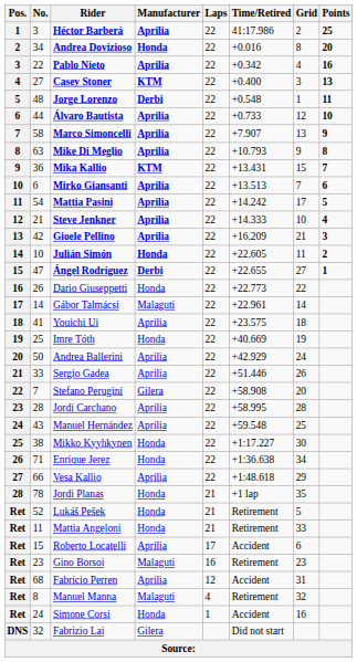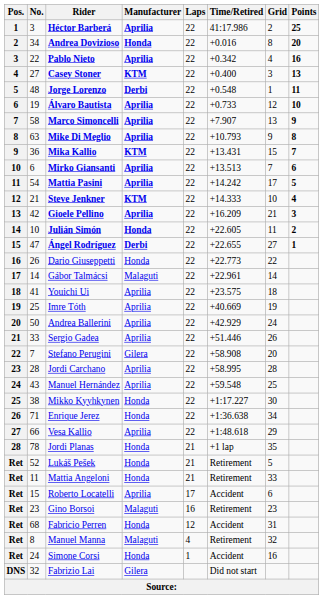Álvaro Bautista | No.: 44 -> 19
Steve Jenkner | Manufacturer: Aprilia -> KTM
Imre Tóth | Manufacturer: Honda -> Aprilia
Fabricio Perren | Manufacturer: Aprilia -> Honda
